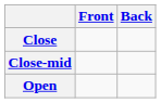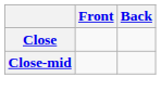- row: Open
